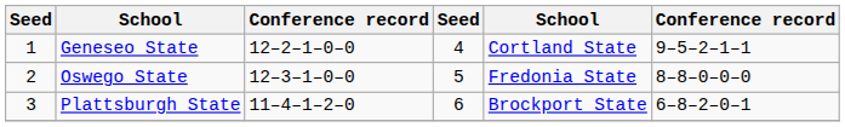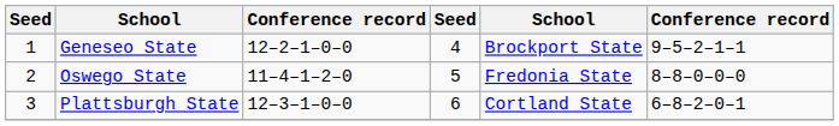Geneseo State | column 5: Cortland State -> Brockport State
Oswego State | column 3: 12–3–1–0–0 -> 11–4–1–2–0
Plattsburgh State | column 3: 11–4–1–2–0 -> 12–3–1–0–0
Plattsburgh State | column 5: Brockport State -> Cortland State
